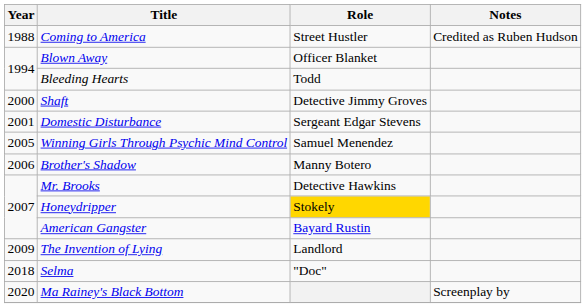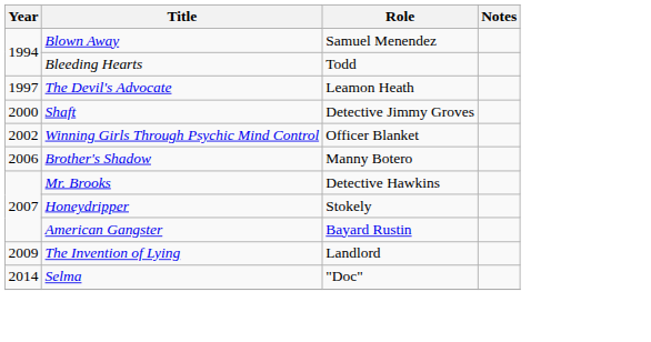- row: 1988 | Coming to America | Street Hustler | Credited as Ruben Hudson
Blown Away | Role: Officer Blanket -> Samuel Menendez
+ row: 1997 | The Devil's Advocate | Leamon Heath
- row: 2001 | Domestic Disturbance | Sergeant Edgar Stevens
Winning Girls Through Psychic Mind Control | Year: 2005 -> 2002
Winning Girls Through Psychic Mind Control | Role: Samuel Menendez -> Officer Blanket
Honeydripper | Role: gold background -> no background
Selma | Year: 2018 -> 2014
- row: 2020 | Ma Rainey's Black Bottom | Screenplay by
